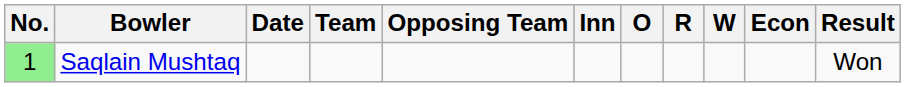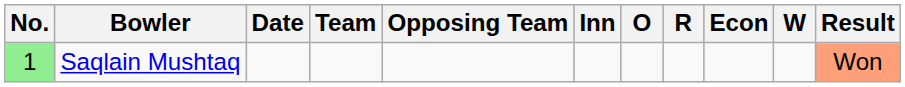columns swapped: W <-> Econ
Saqlain Mushtaq | Result: no background -> lightsalmon background
